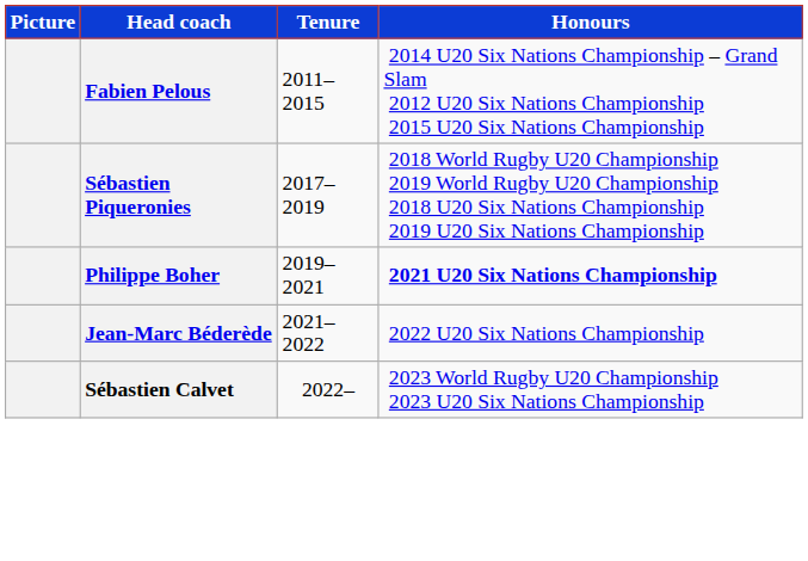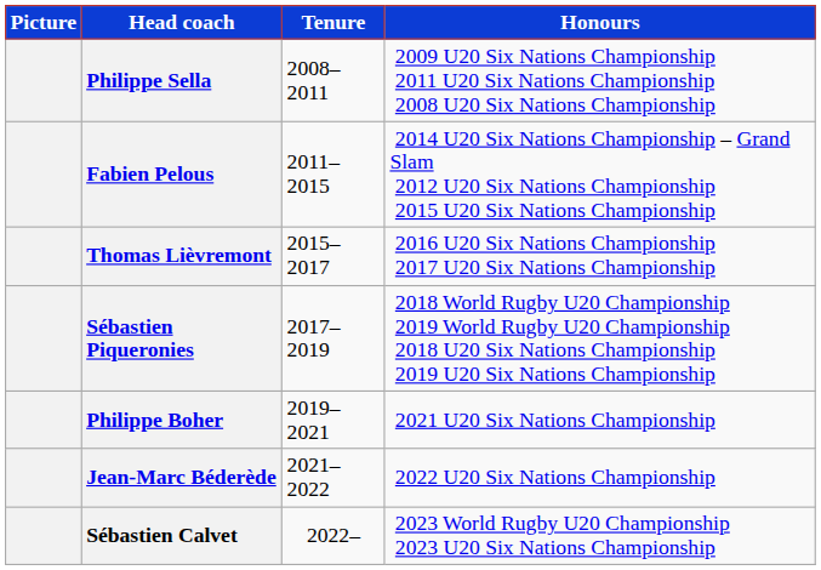+ row: Philippe Sella | 2008–2011 | 2009 U20 Six Nations Championship 2011 U20 Six Nations Championship 2008 U20 Six Nations Championship
+ row: Thomas Lièvremont | 2015–2017 | 2016 U20 Six Nations Championship 2017 U20 Six Nations Championship
Philippe Boher | Honours: bold -> normal
